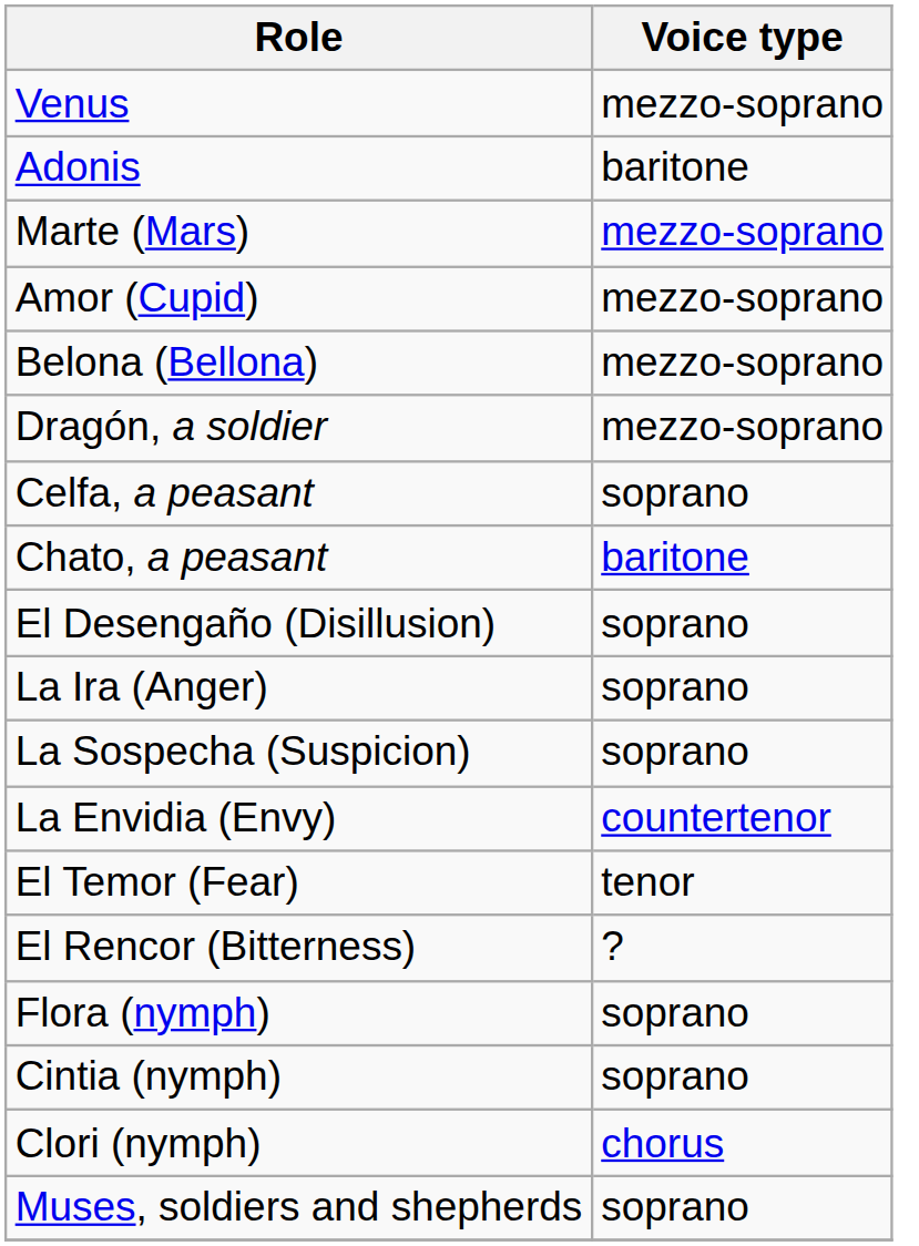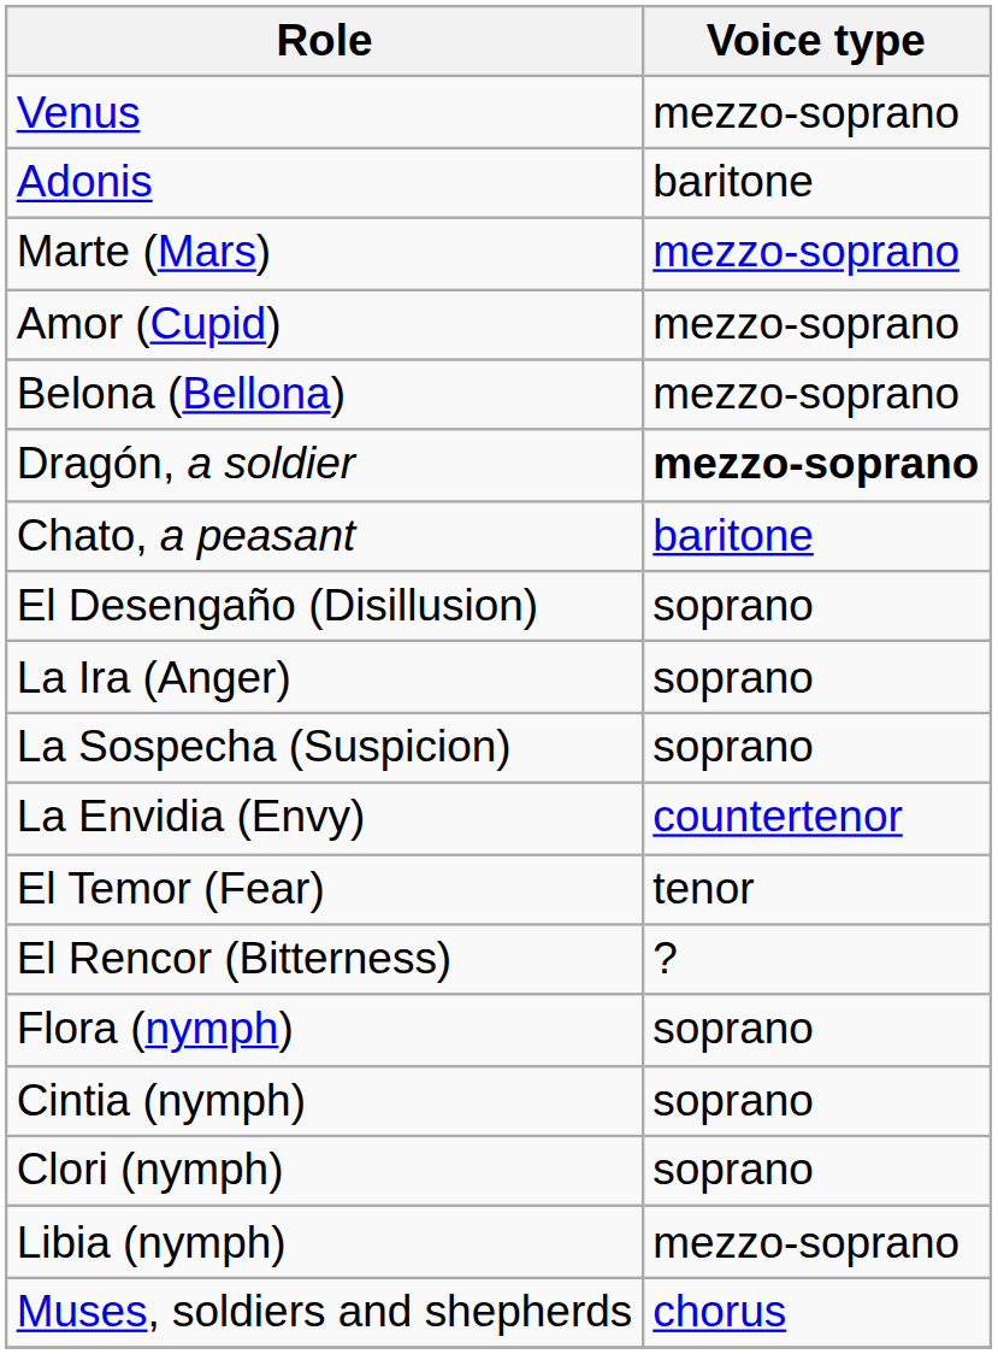Dragón, a soldier | Voice type: normal -> bold
- row: Celfa, a peasant | soprano
Clori (nymph) | Voice type: chorus -> soprano
+ row: Libia (nymph) | mezzo-soprano
Muses, soldiers and shepherds | Voice type: soprano -> chorus
